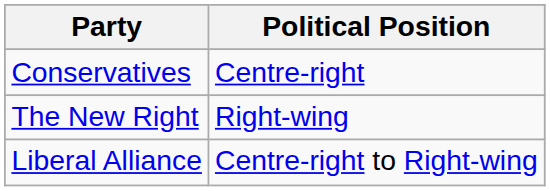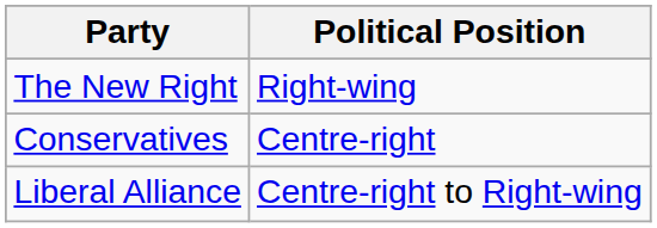rows swapped: Conservatives <-> The New Right
